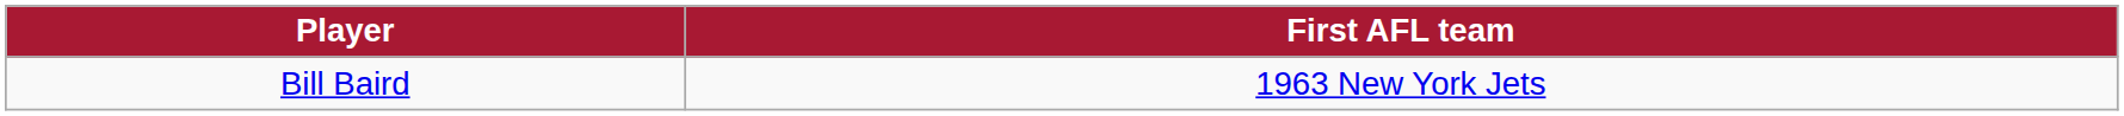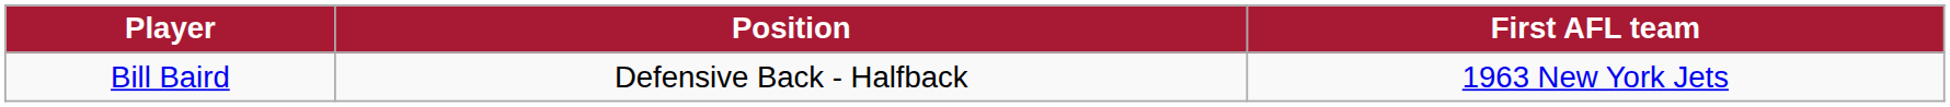+ column: Position | Defensive Back - Halfback
